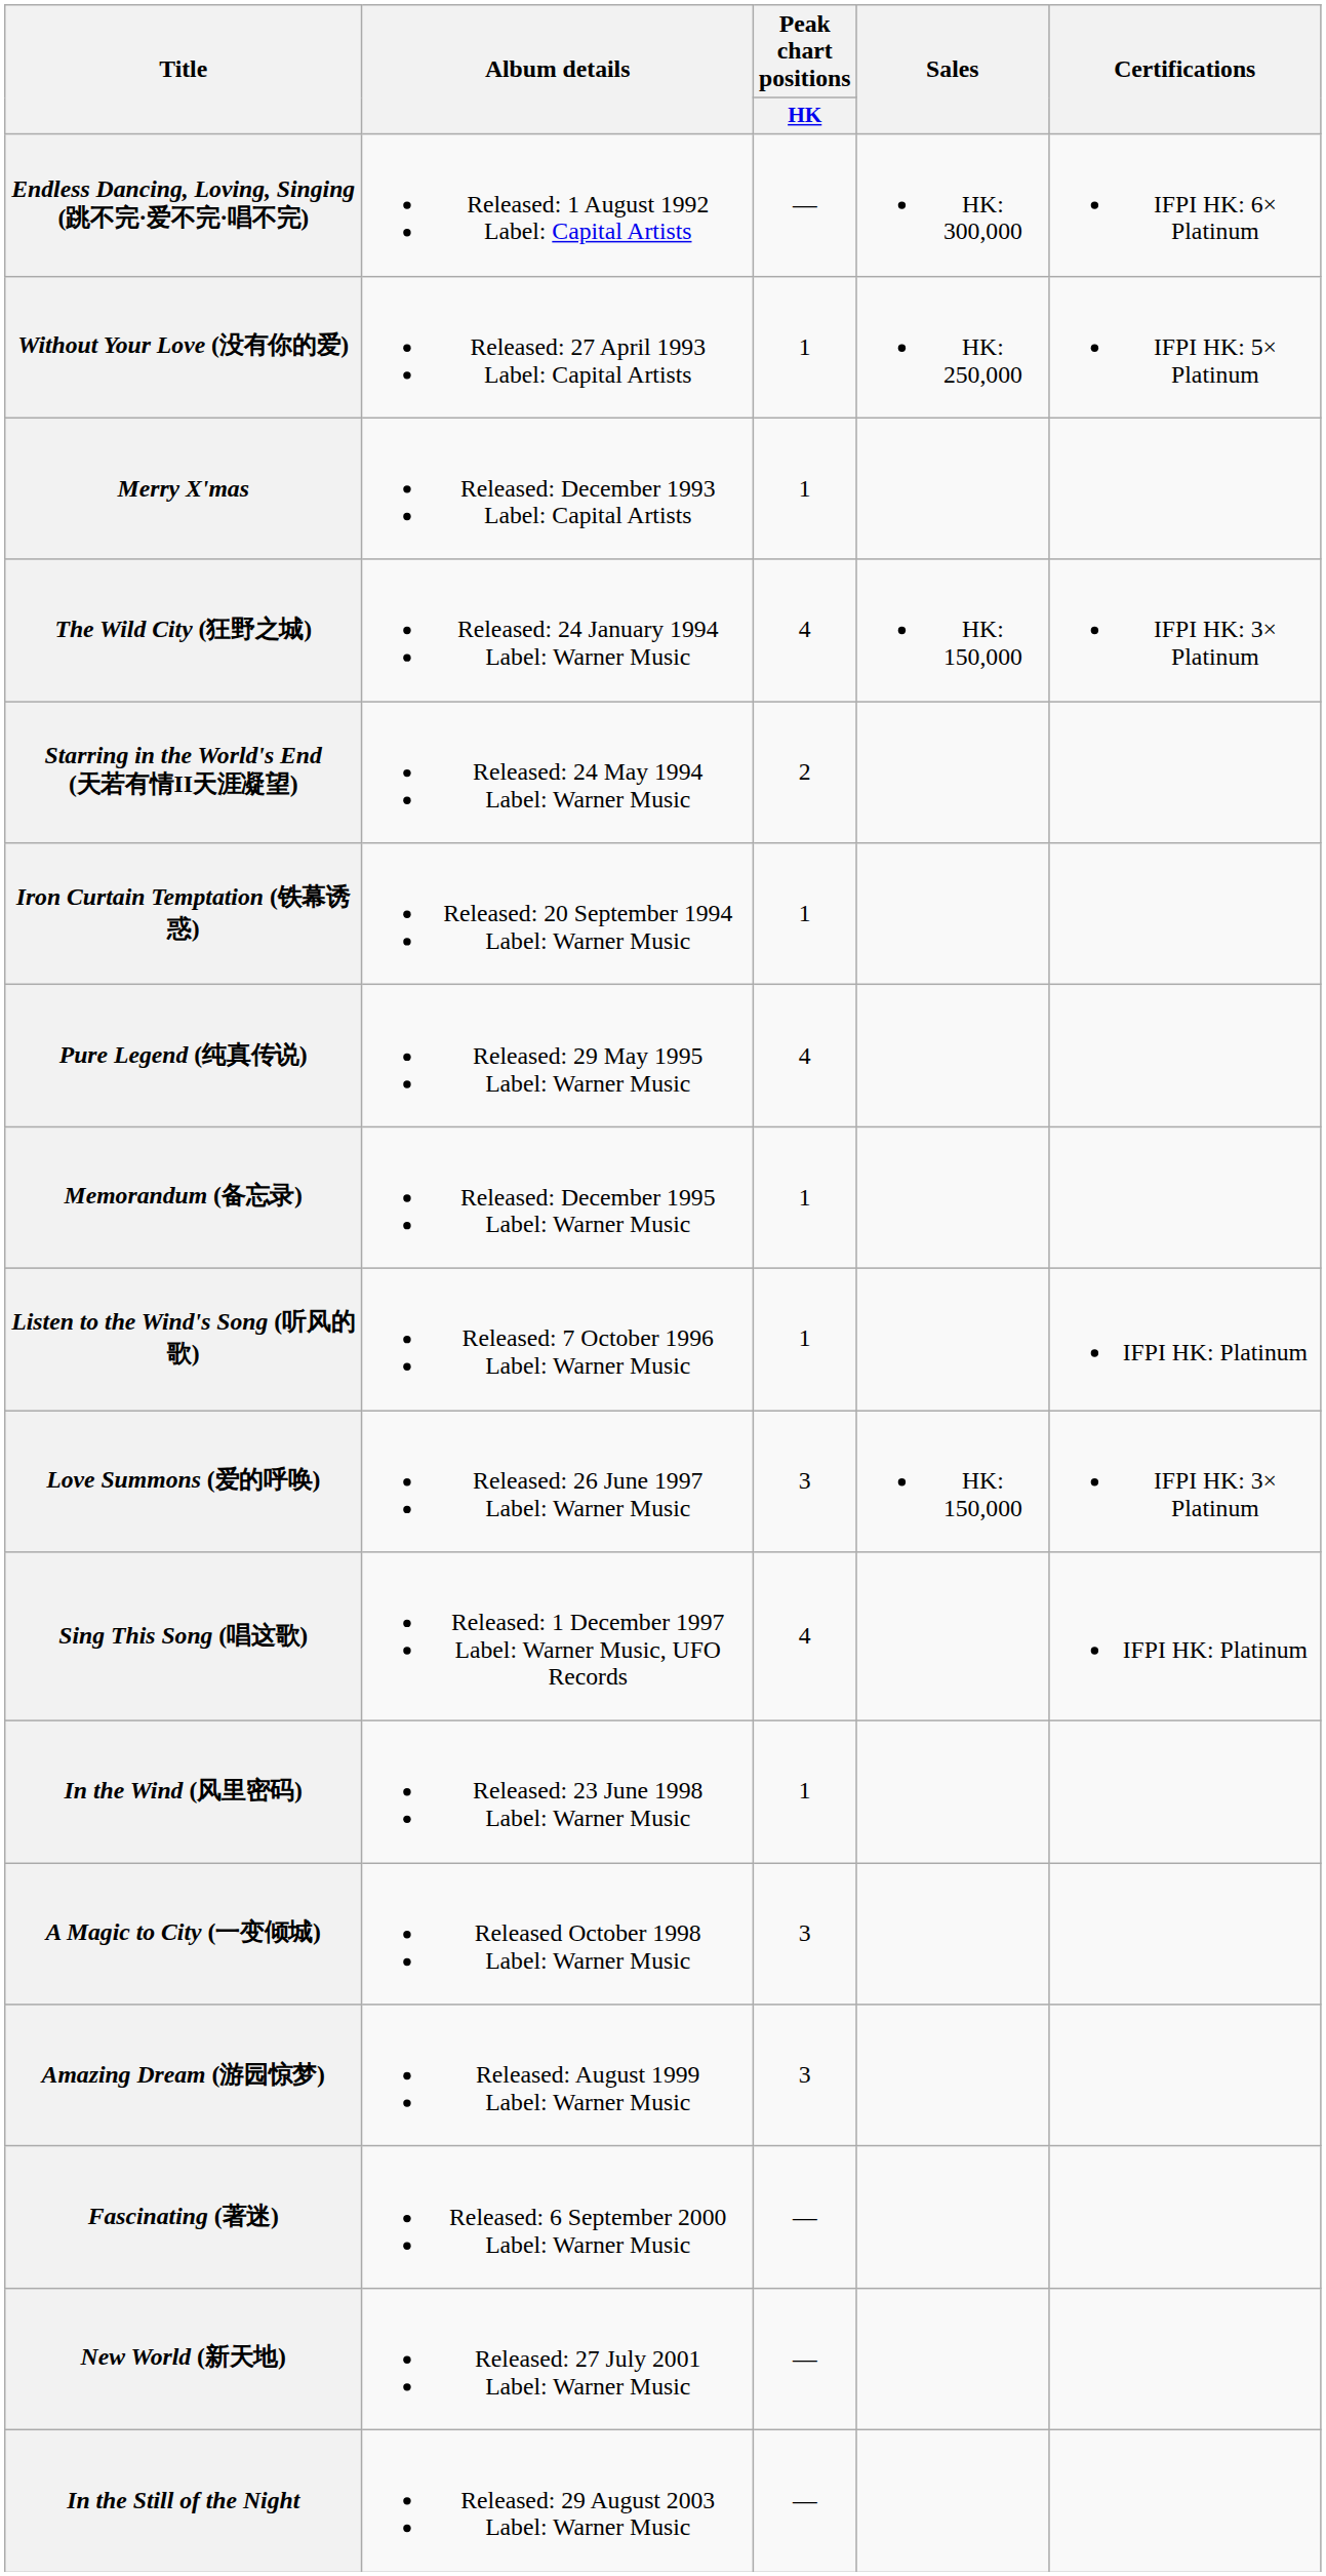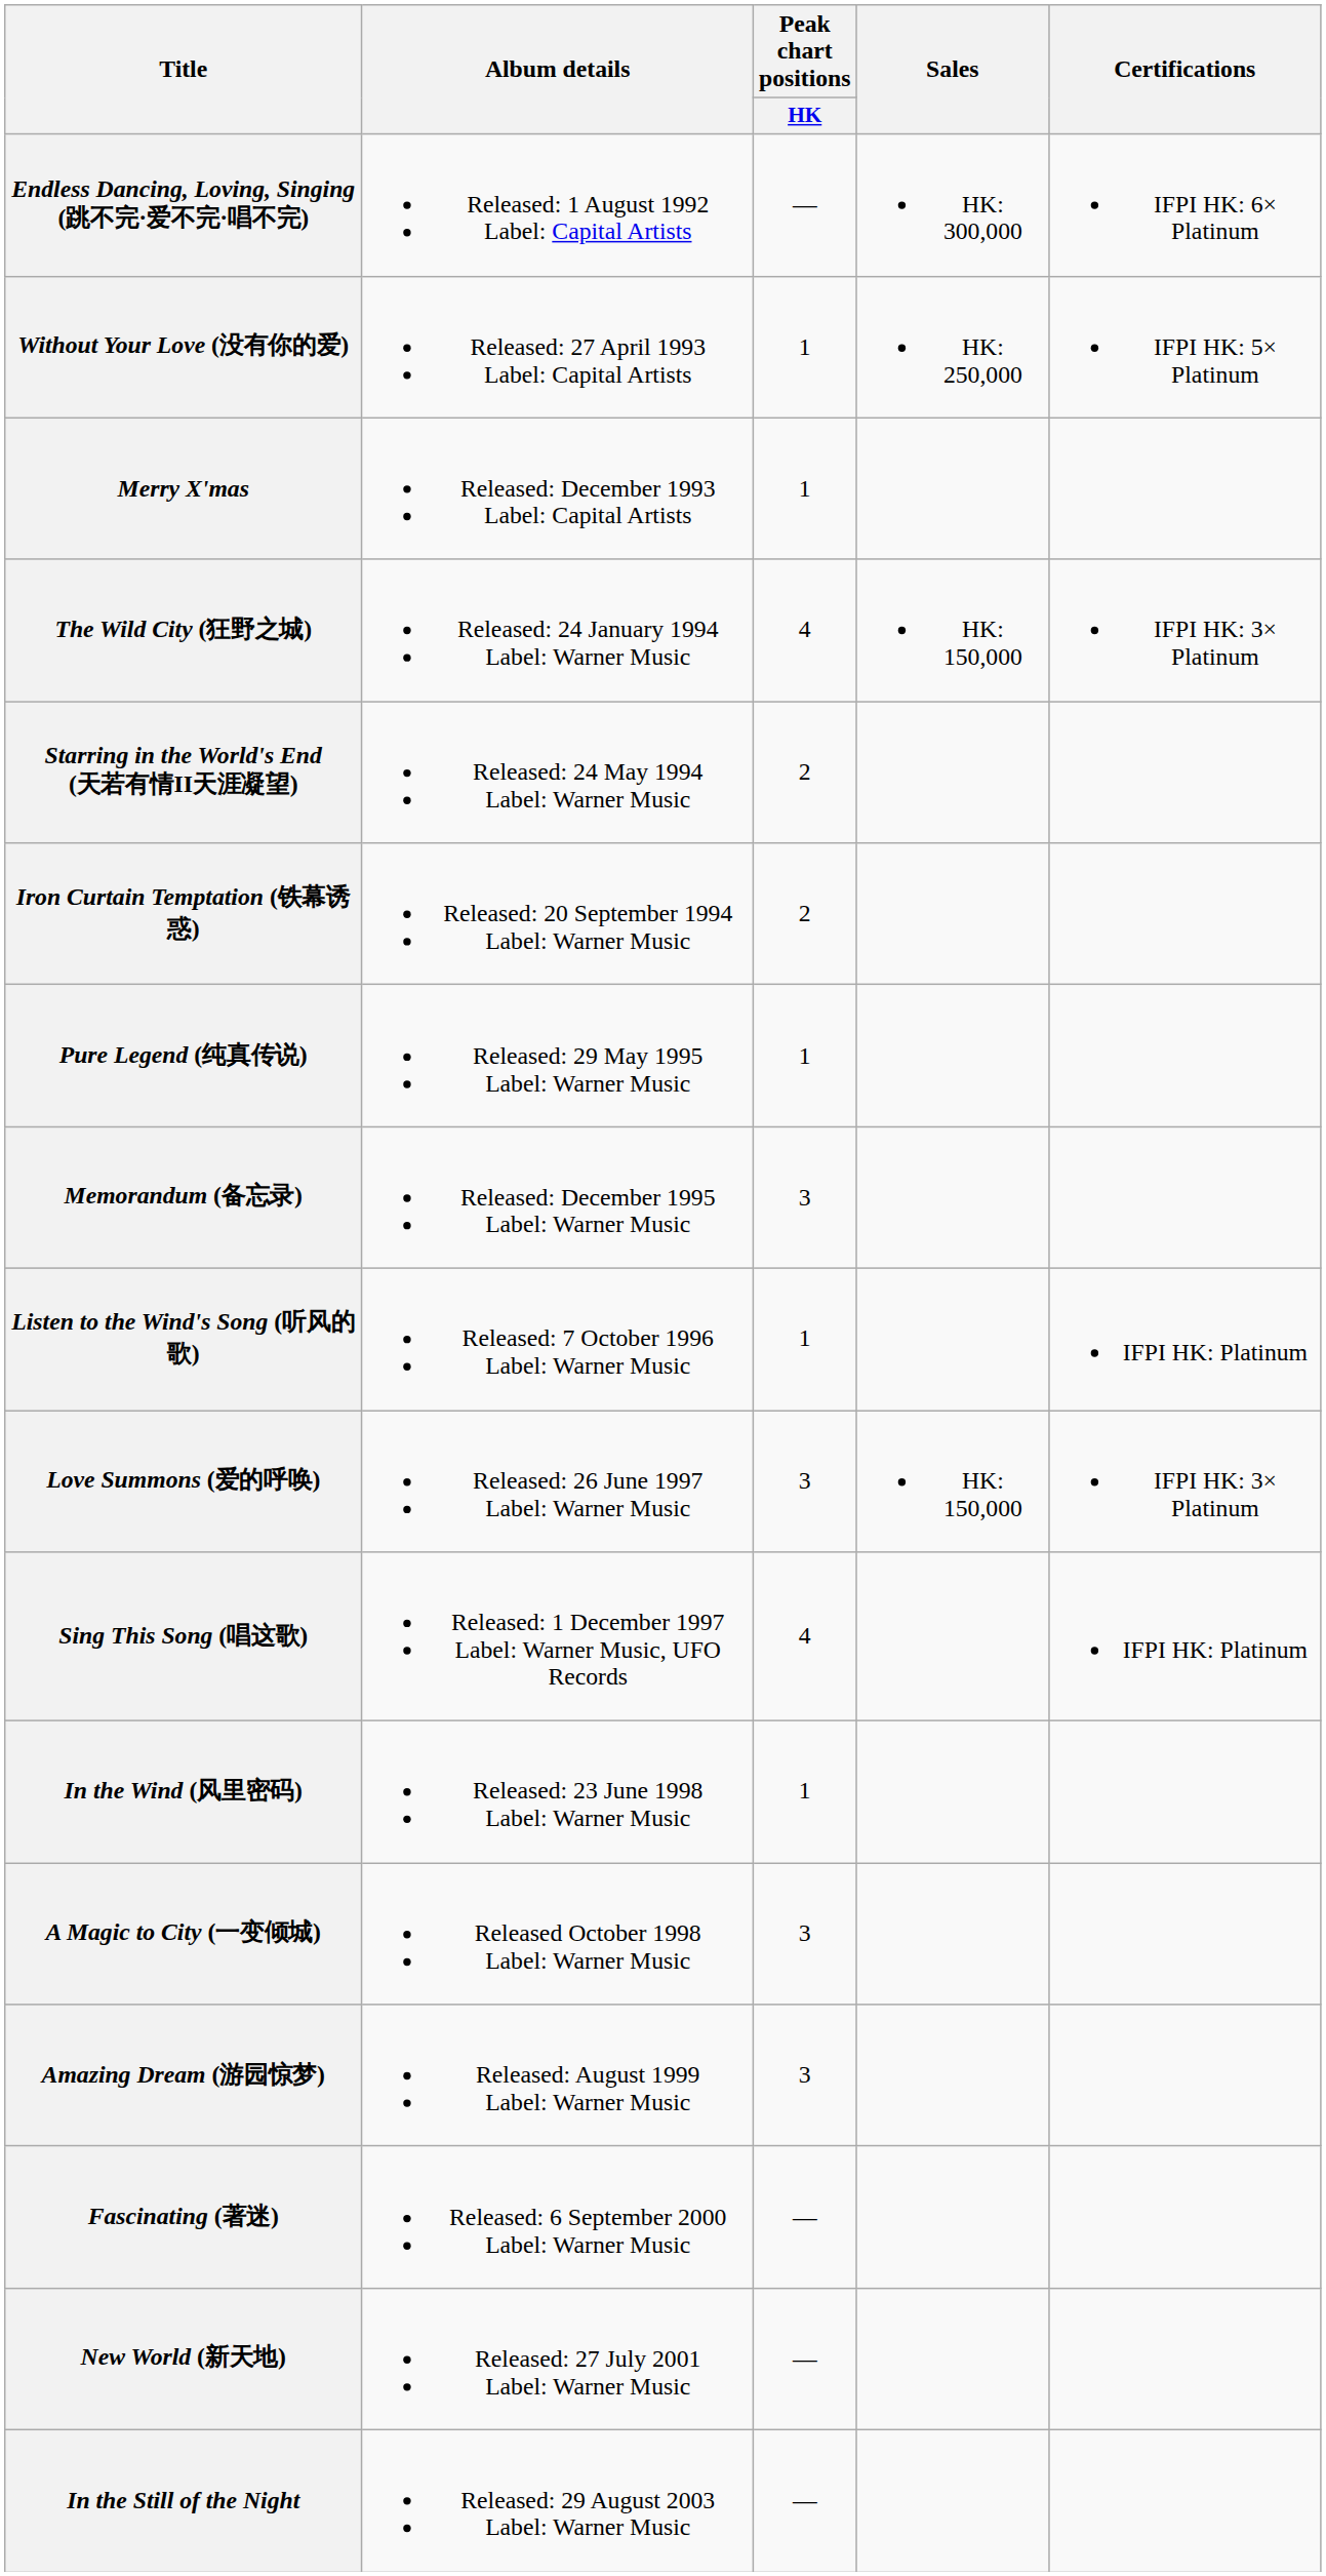Iron Curtain Temptation (铁幕诱惑) | Peak chart positions / HK: 1 -> 2
Pure Legend (纯真传说) | Peak chart positions / HK: 4 -> 1
Memorandum (备忘录) | Peak chart positions / HK: 1 -> 3
